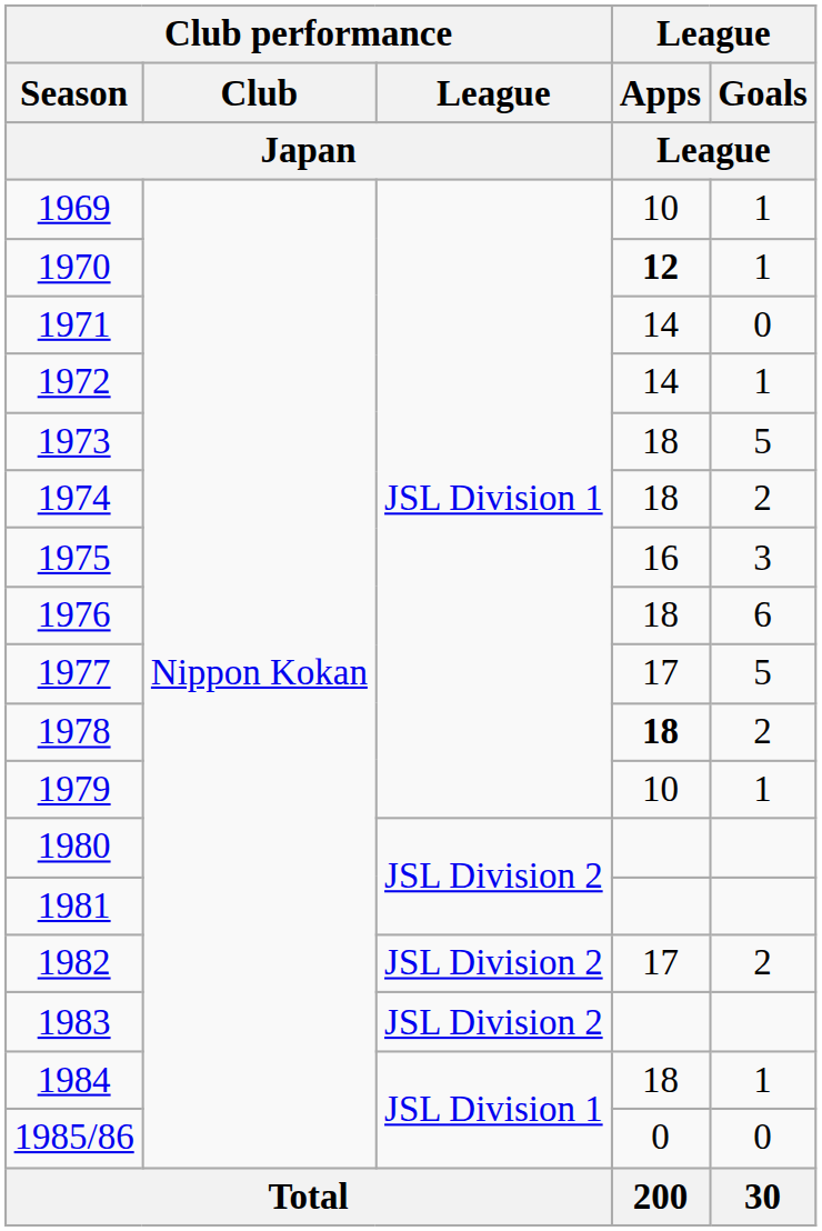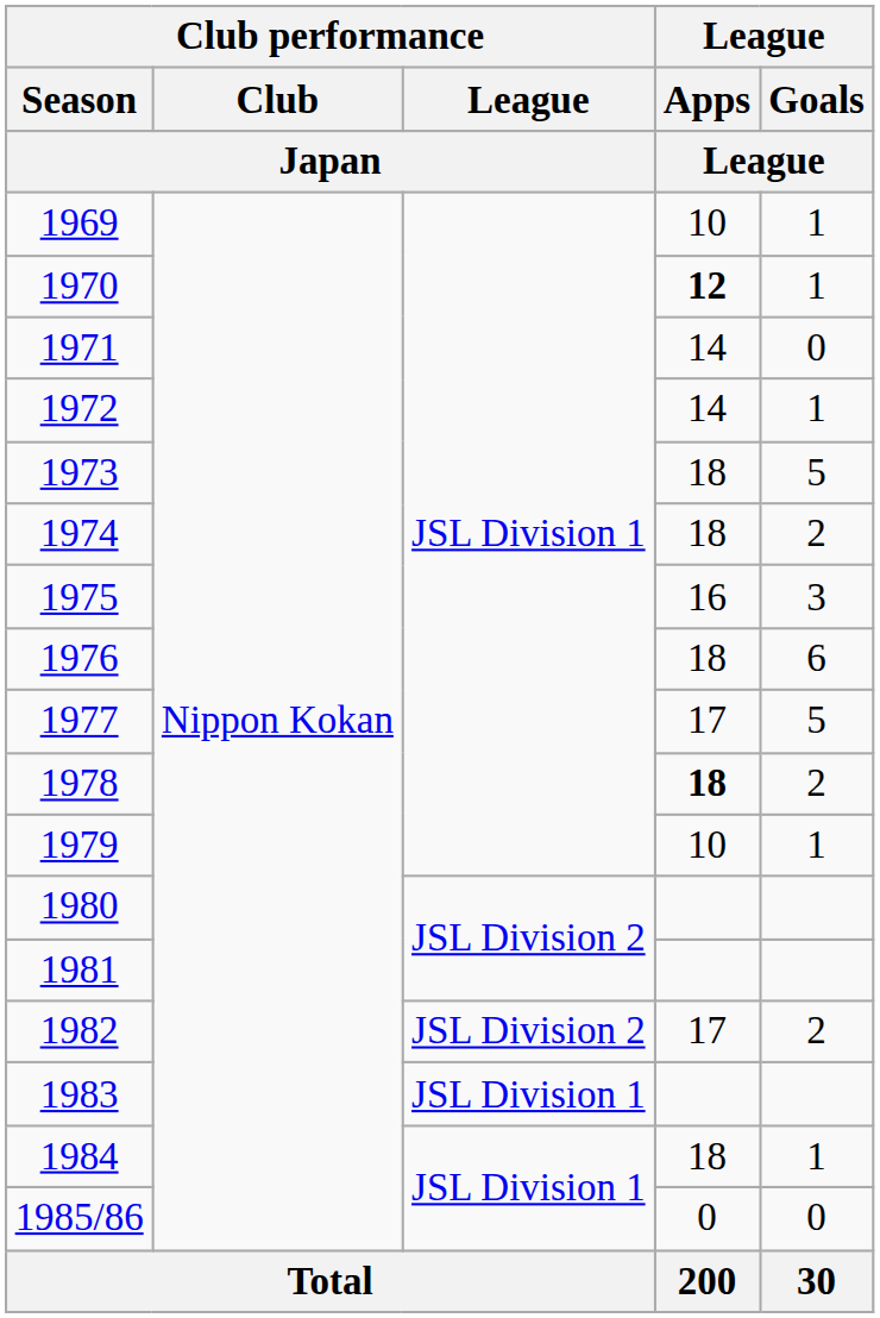1983 | Club performance / League / Japan: JSL Division 2 -> JSL Division 1
